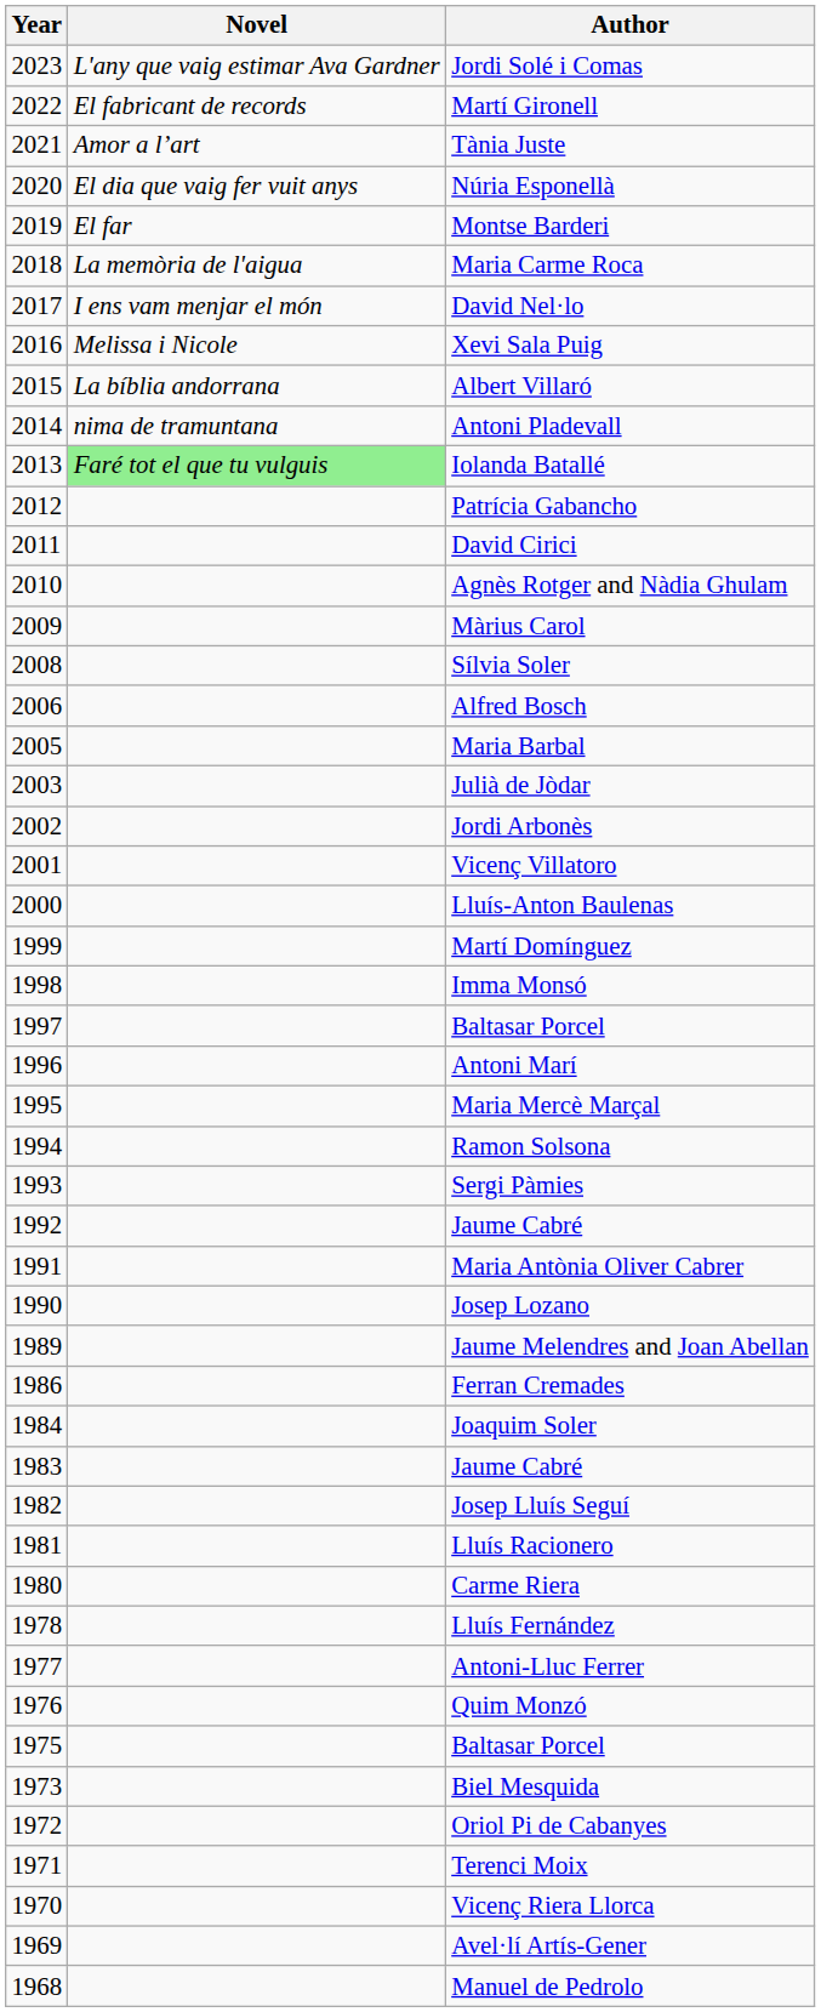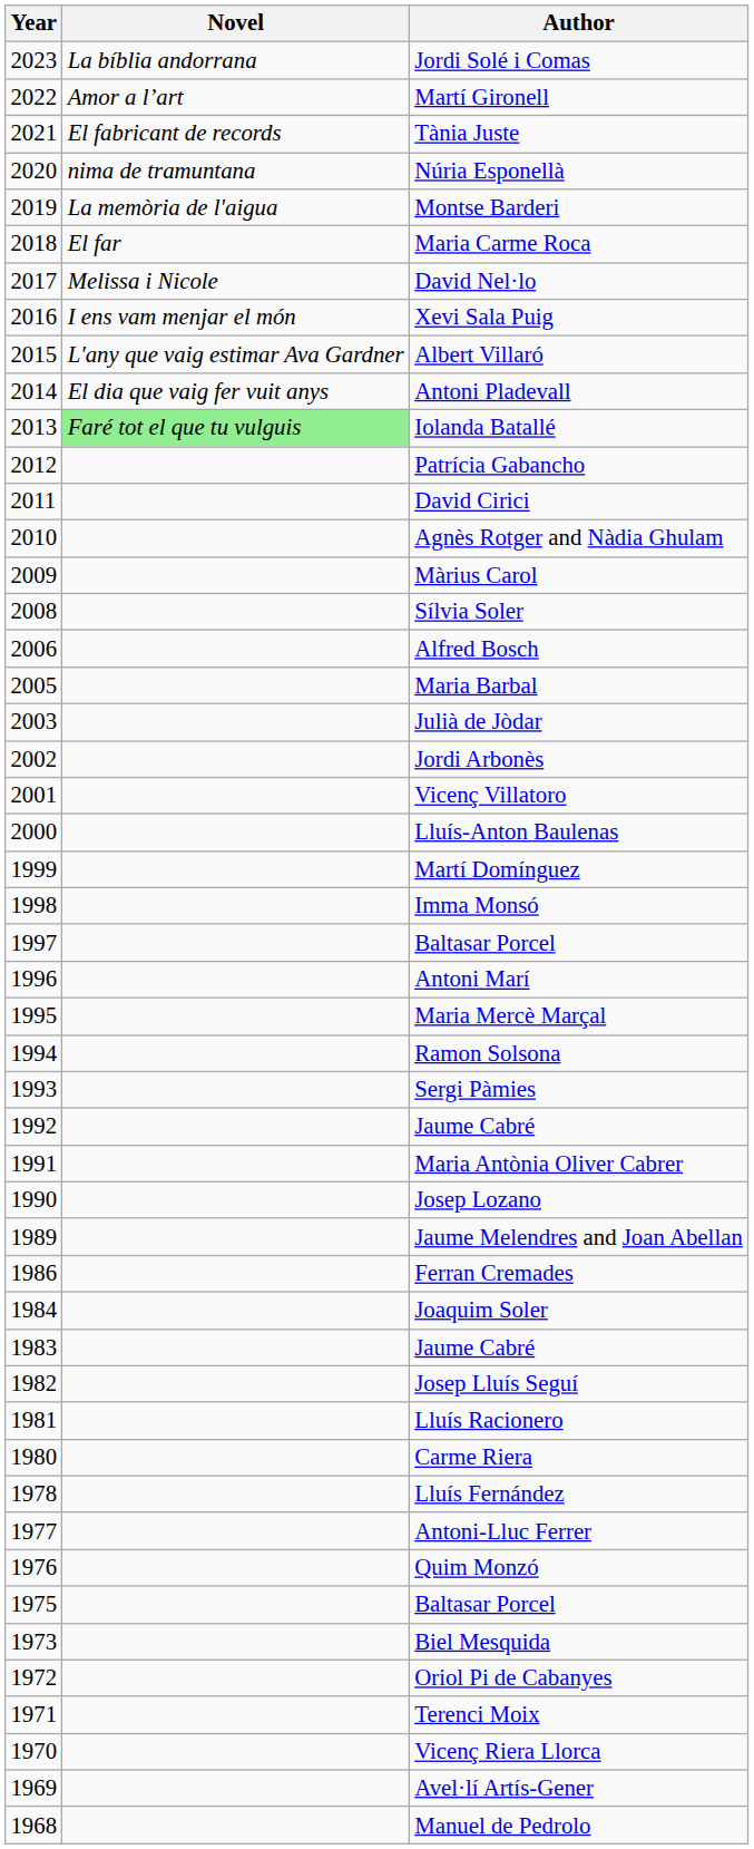Jordi Solé i Comas | Novel: L'any que vaig estimar Ava Gardner -> La bíblia andorrana
Martí Gironell | Novel: El fabricant de records -> Amor a l’art
Tània Juste | Novel: Amor a l’art -> El fabricant de records
Núria Esponellà | Novel: El dia que vaig fer vuit anys -> nima de tramuntana
Montse Barderi | Novel: El far -> La memòria de l'aigua
Maria Carme Roca | Novel: La memòria de l'aigua -> El far
David Nel·lo | Novel: I ens vam menjar el món -> Melissa i Nicole
Xevi Sala Puig | Novel: Melissa i Nicole -> I ens vam menjar el món
Albert Villaró | Novel: La bíblia andorrana -> L'any que vaig estimar Ava Gardner
Antoni Pladevall | Novel: nima de tramuntana -> El dia que vaig fer vuit anys
